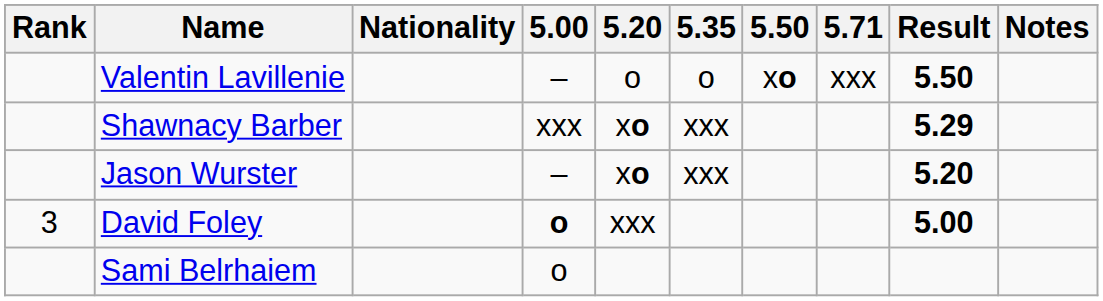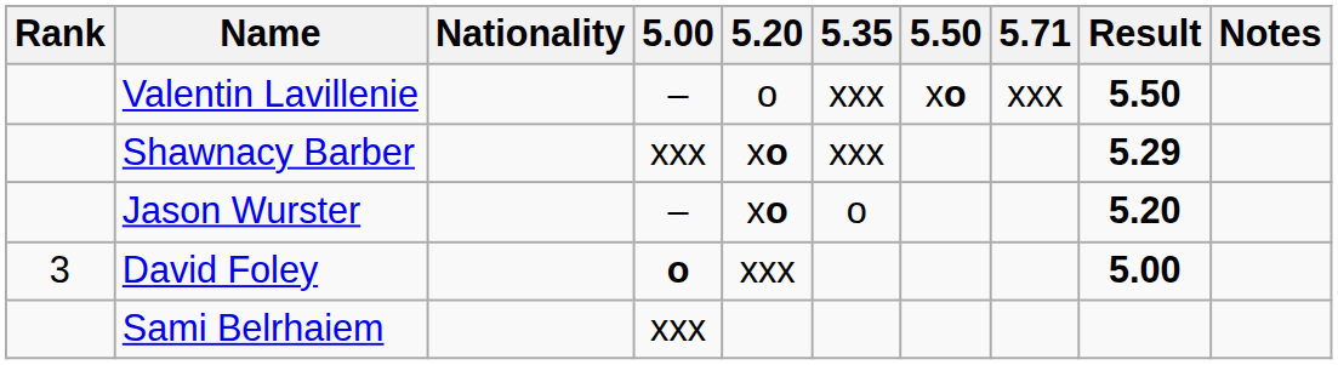Valentin Lavillenie | 5.35: o -> xxx
Jason Wurster | 5.35: xxx -> o
Sami Belrhaiem | 5.00: o -> xxx
